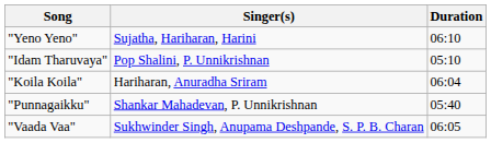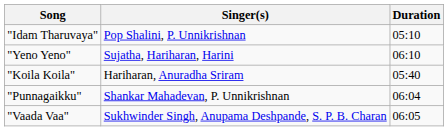rows swapped: "Yeno Yeno" <-> "Idam Tharuvaya"
"Koila Koila" | Duration: 06:04 -> 05:40
"Punnagaikku" | Duration: 05:40 -> 06:04
